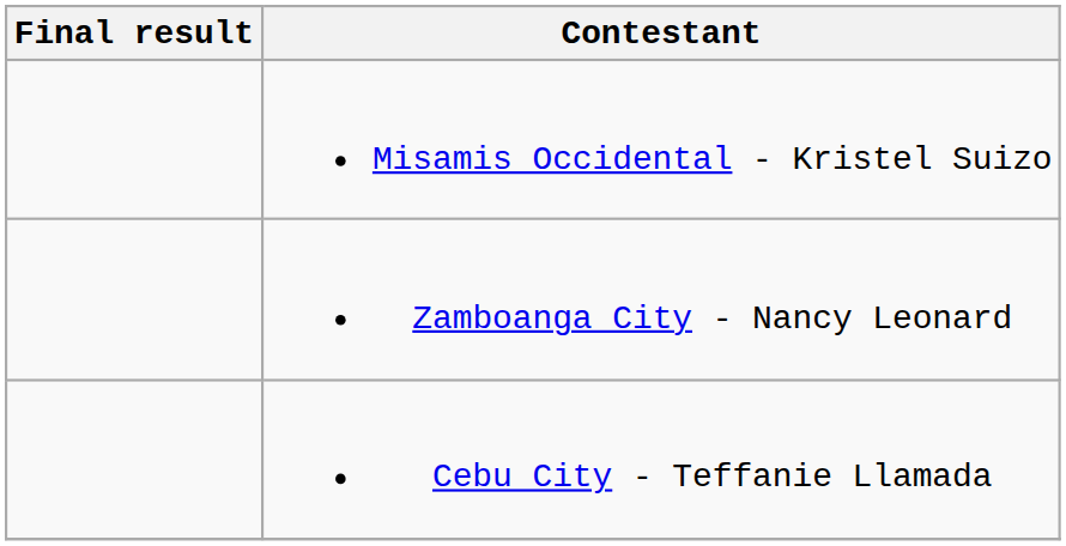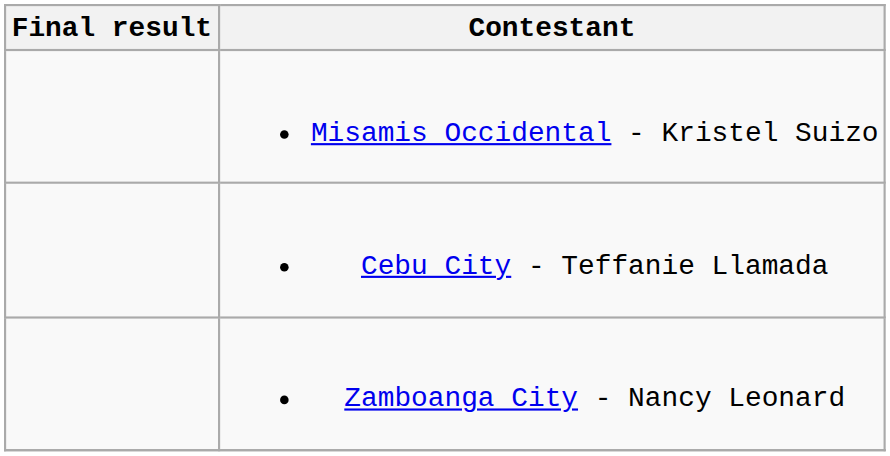rows swapped: Zamboanga City - Nancy Leonard <-> Cebu City - Teffanie Llamada
